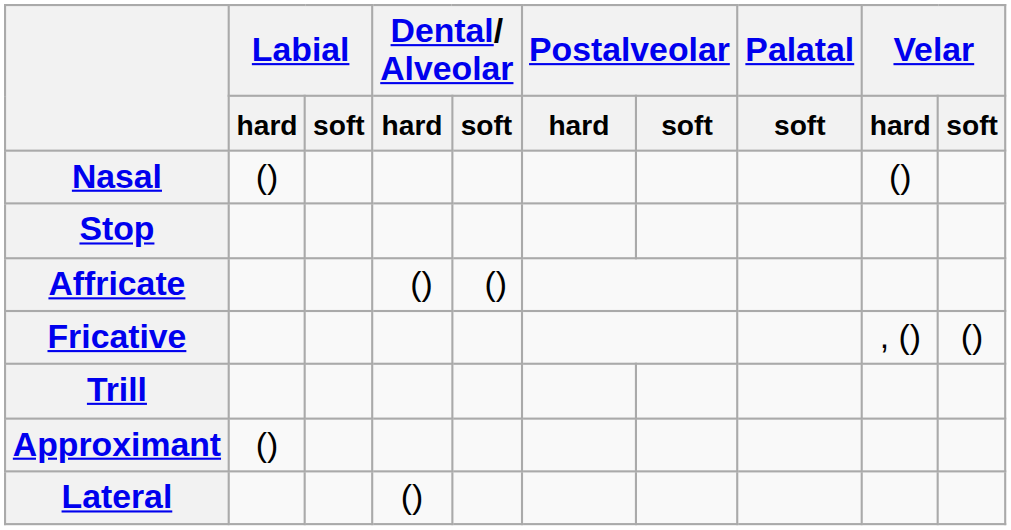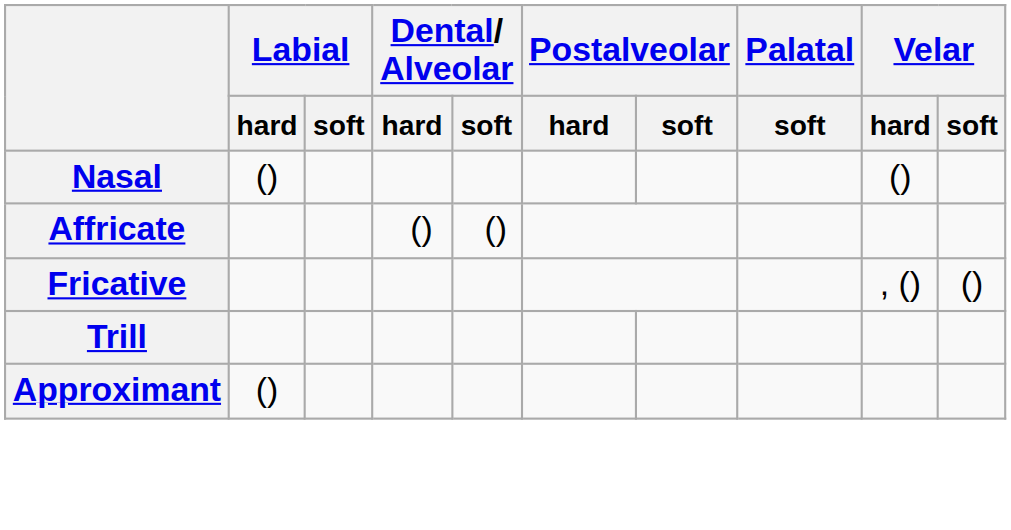- row: Stop
- row: Lateral | ()
